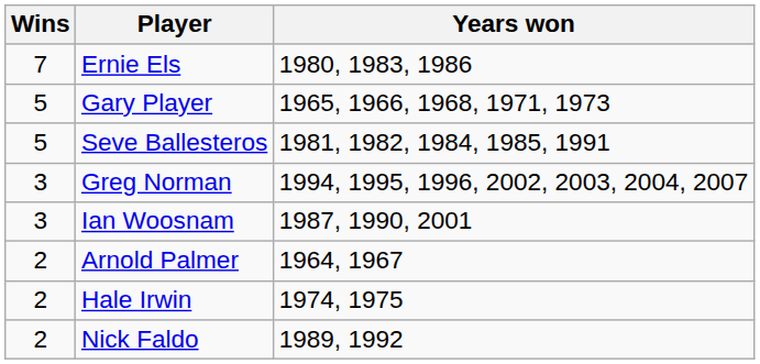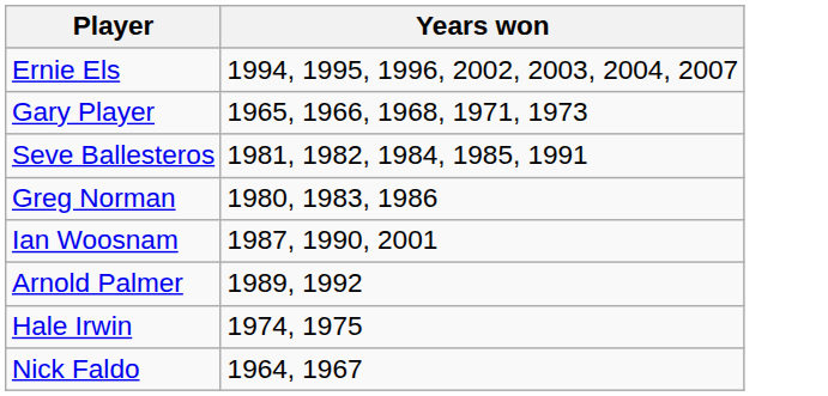- column: Wins | 7 | 5 | 5 | 3 | 3 | 2 | 2 | 2
Ernie Els | Years won: 1980, 1983, 1986 -> 1994, 1995, 1996, 2002, 2003, 2004, 2007
Greg Norman | Years won: 1994, 1995, 1996, 2002, 2003, 2004, 2007 -> 1980, 1983, 1986
Arnold Palmer | Years won: 1964, 1967 -> 1989, 1992
Nick Faldo | Years won: 1989, 1992 -> 1964, 1967
